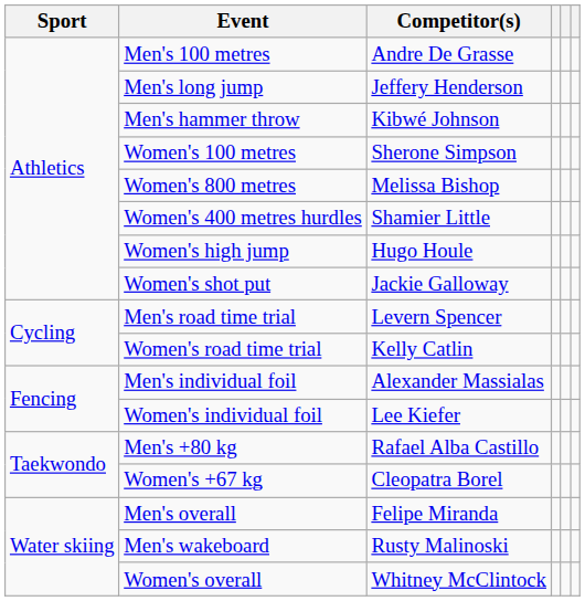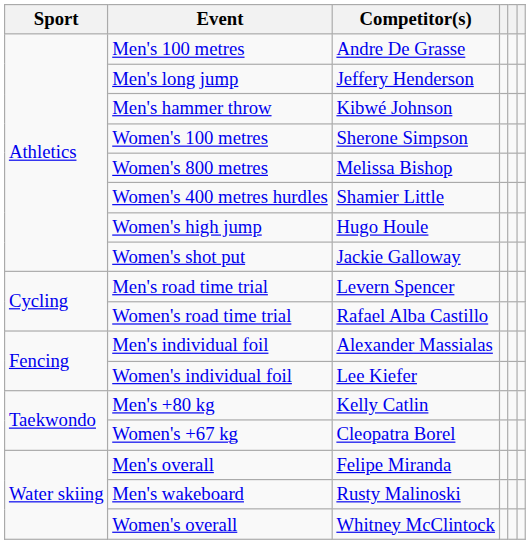Women's road time trial | Competitor(s): Kelly Catlin -> Rafael Alba Castillo
Men's +80 kg | Competitor(s): Rafael Alba Castillo -> Kelly Catlin
